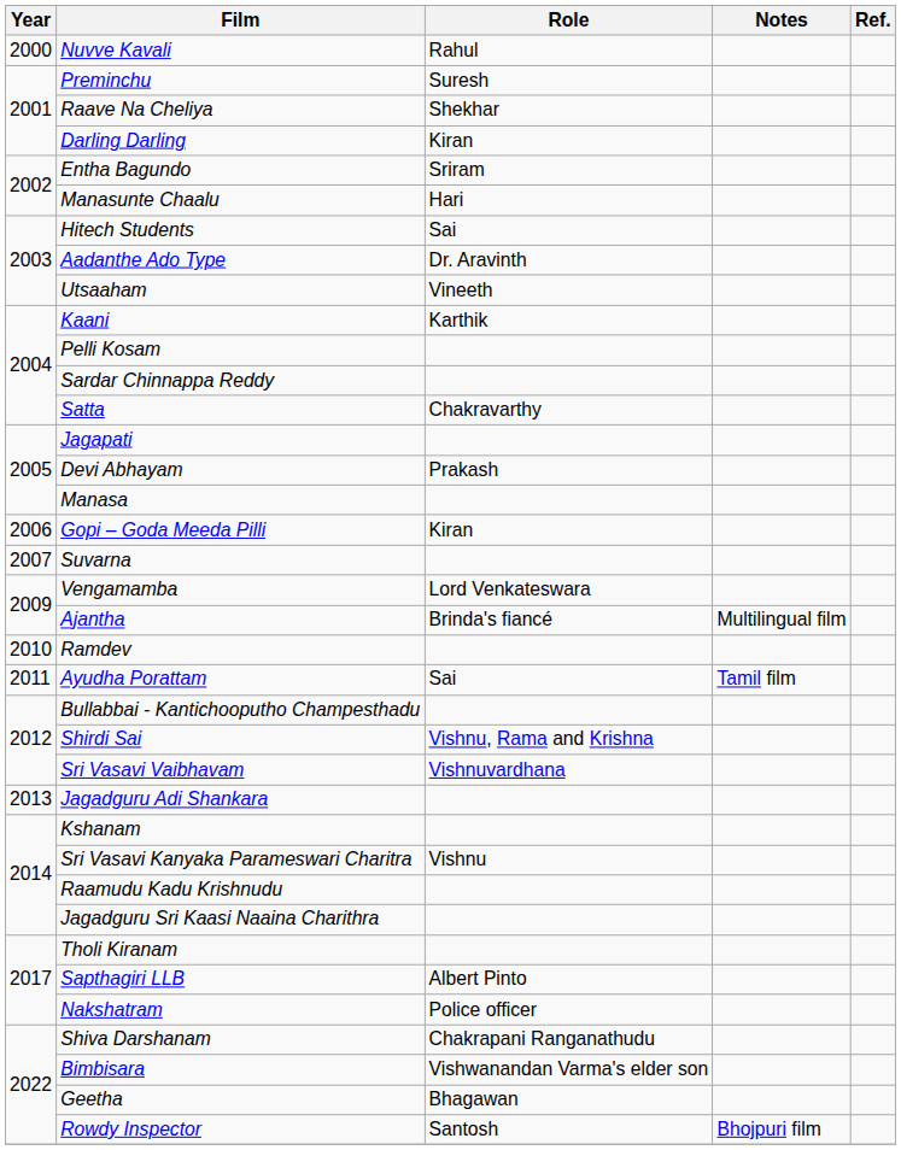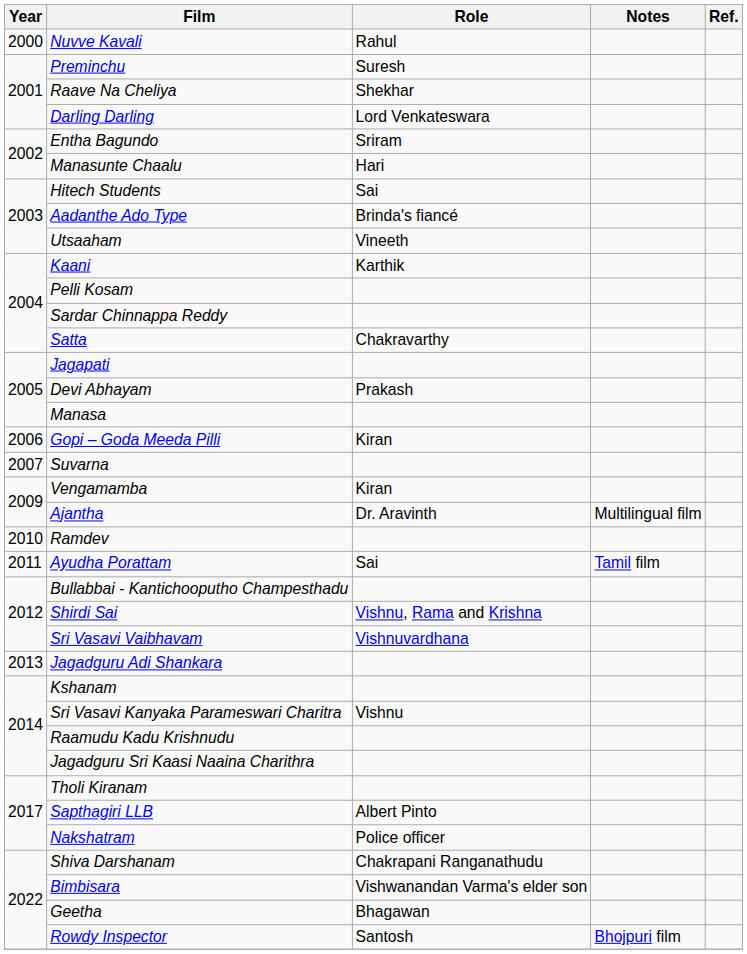Darling Darling | Role: Kiran -> Lord Venkateswara
Aadanthe Ado Type | Role: Dr. Aravinth -> Brinda's fiancé
Vengamamba | Role: Lord Venkateswara -> Kiran
Ajantha | Role: Brinda's fiancé -> Dr. Aravinth
